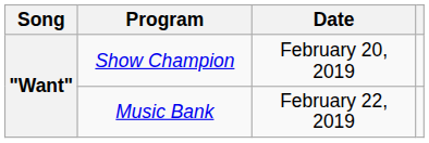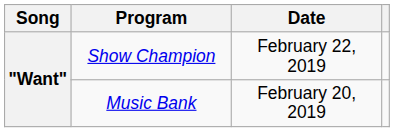Show Champion | Date: February 20, 2019 -> February 22, 2019
Music Bank | Date: February 22, 2019 -> February 20, 2019
